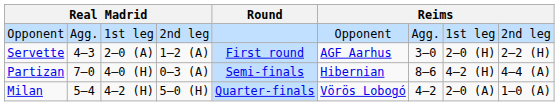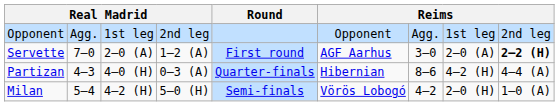Servette | column 2: 4–3 -> 7–0
Servette | column 8: 2–0 (H) -> 2–0 (A)
Servette | column 9: normal -> bold
Partizan | column 2: 7–0 -> 4–3
Partizan | Round: Semi-finals -> Quarter-finals
Milan | Round: Quarter-finals -> Semi-finals
Milan | column 8: 2–0 (A) -> 2–0 (H)
